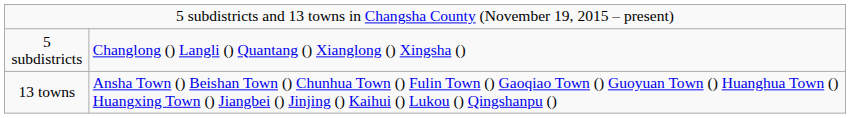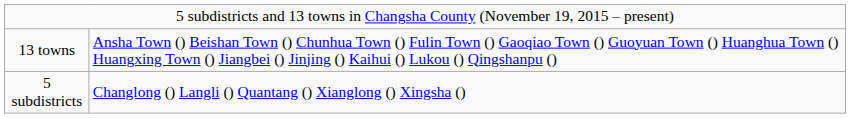rows swapped: 5 subdistricts <-> 13 towns
